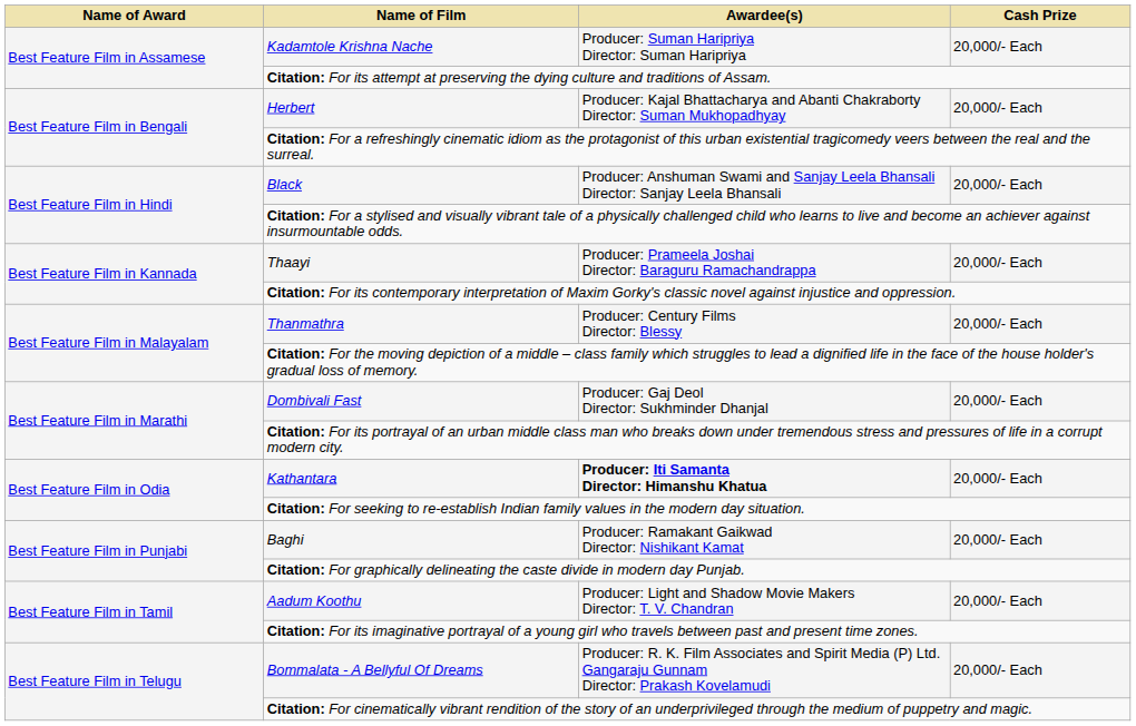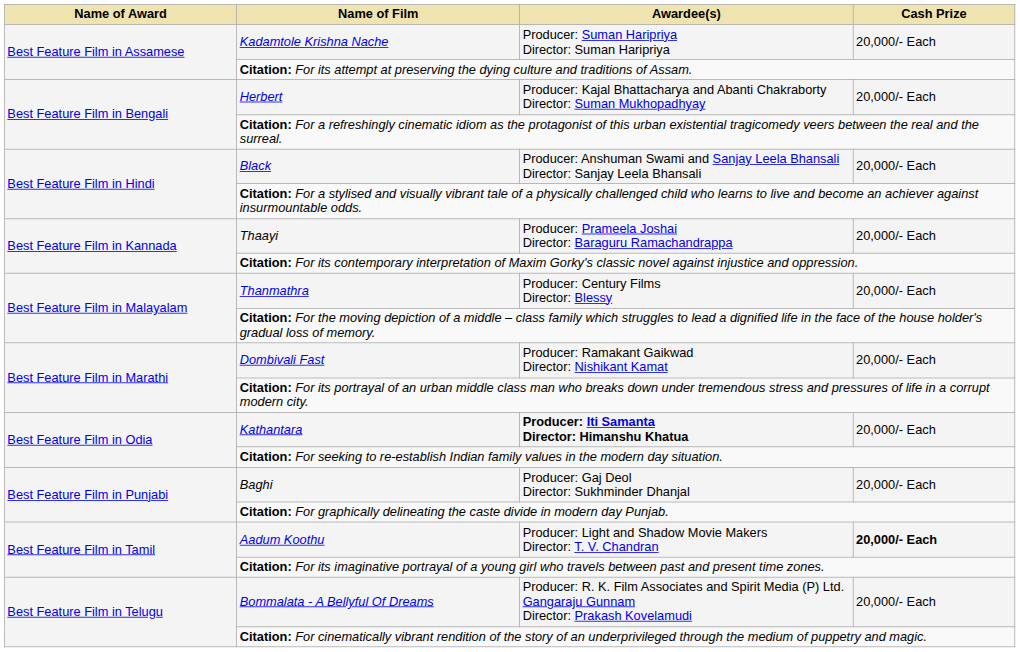Dombivali Fast | Awardee(s): Producer: Gaj Deol Director: Sukhminder Dhanjal -> Producer: Ramakant Gaikwad Director: Nishikant Kamat
Baghi | Awardee(s): Producer: Ramakant Gaikwad Director: Nishikant Kamat -> Producer: Gaj Deol Director: Sukhminder Dhanjal
Aadum Koothu | Cash Prize: normal -> bold
